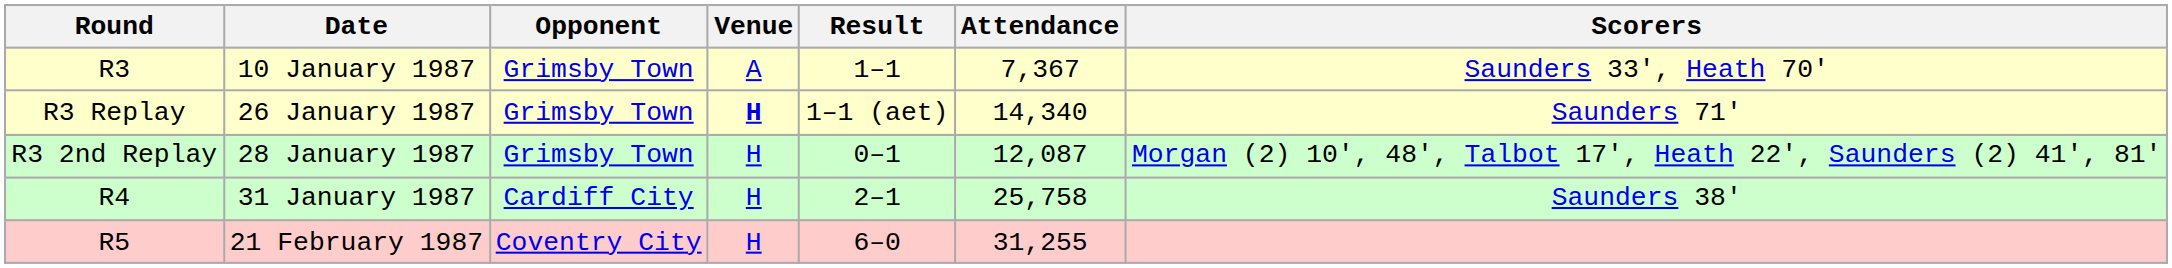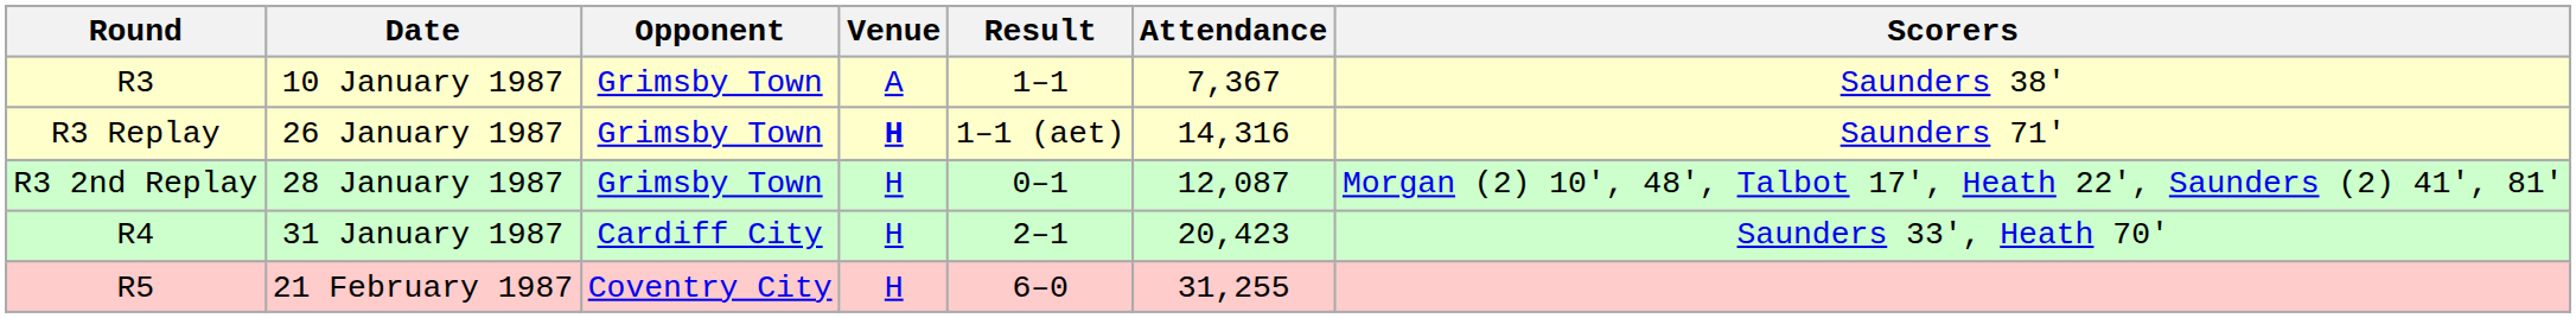10 January 1987 | Scorers: Saunders 33', Heath 70' -> Saunders 38'
26 January 1987 | Attendance: 14,340 -> 14,316
31 January 1987 | Attendance: 25,758 -> 20,423
31 January 1987 | Scorers: Saunders 38' -> Saunders 33', Heath 70'
